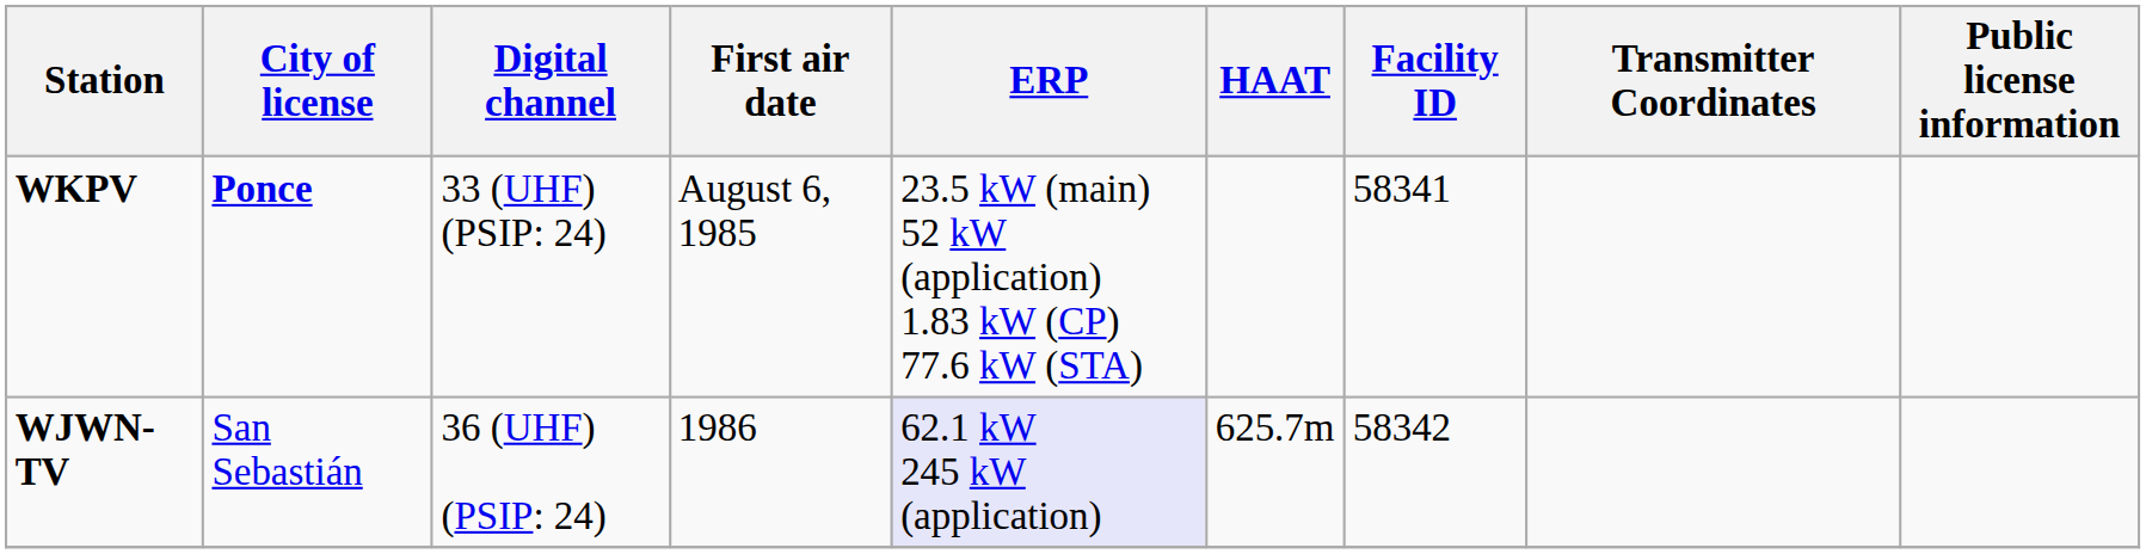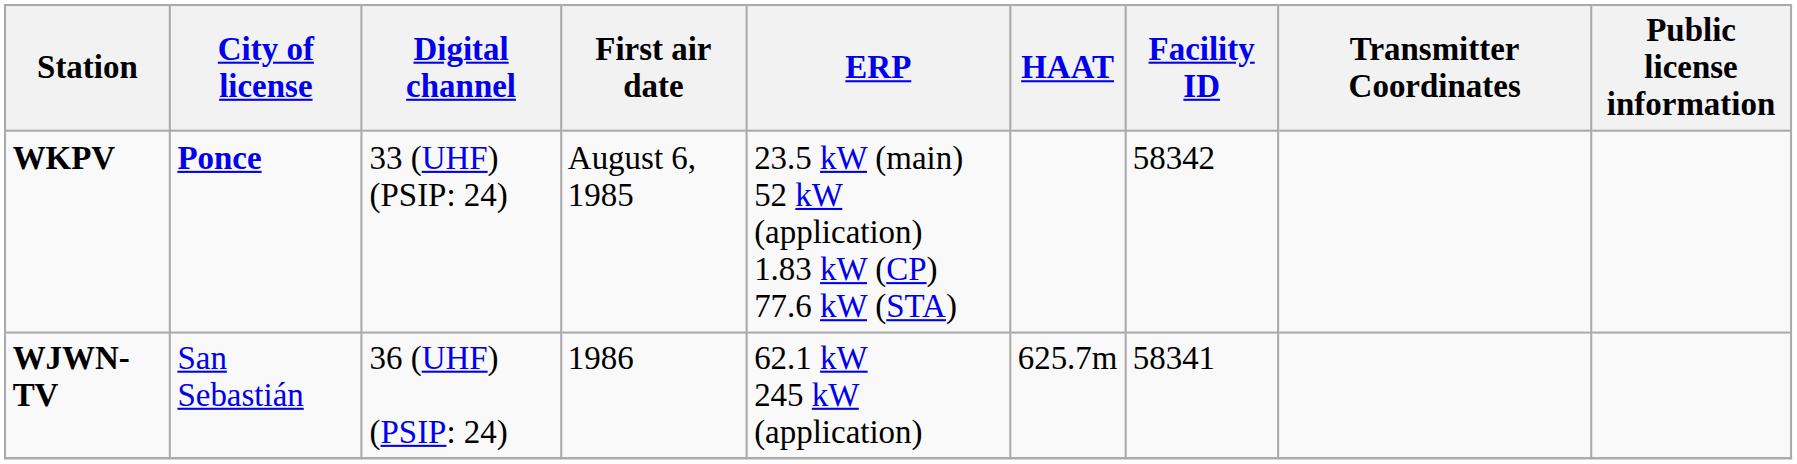WKPV | Facility ID: 58341 -> 58342
WJWN-TV | ERP: lavender background -> no background
WJWN-TV | Facility ID: 58342 -> 58341
